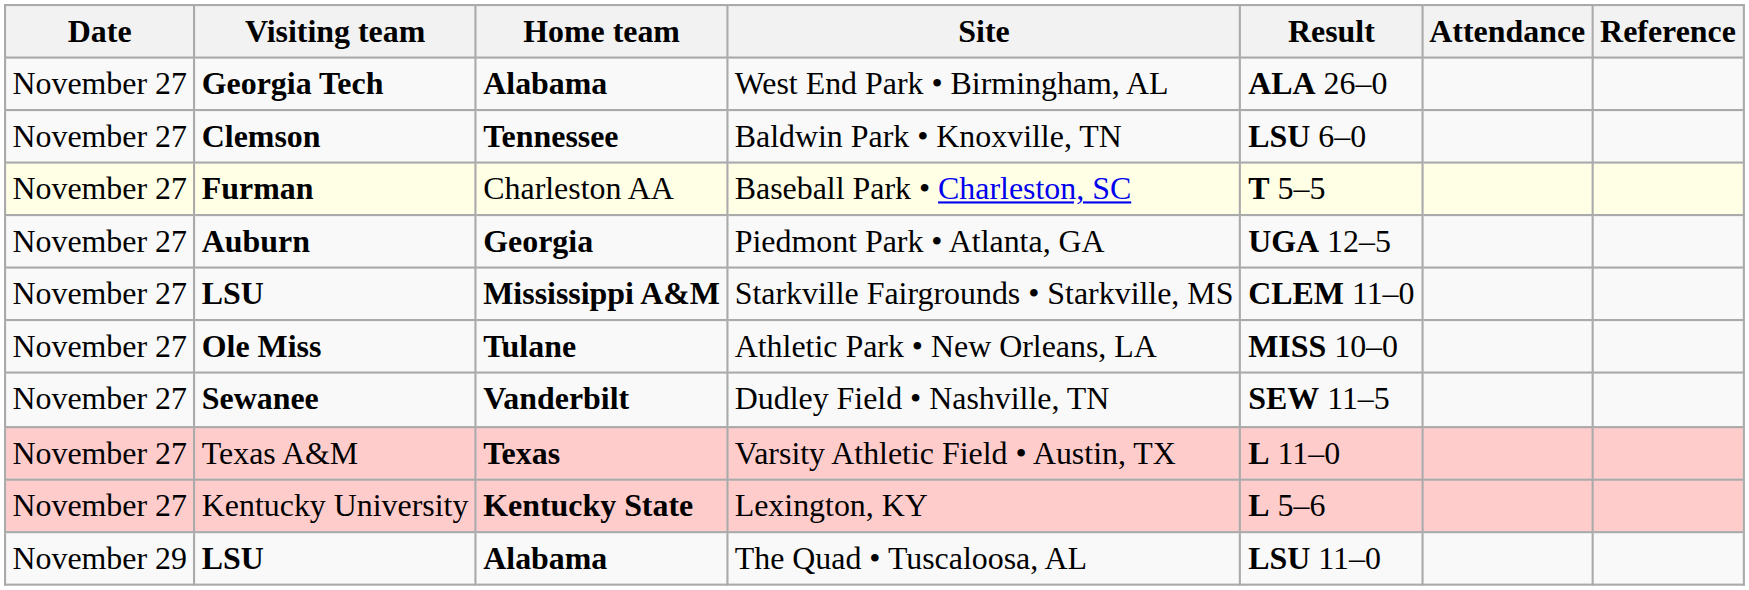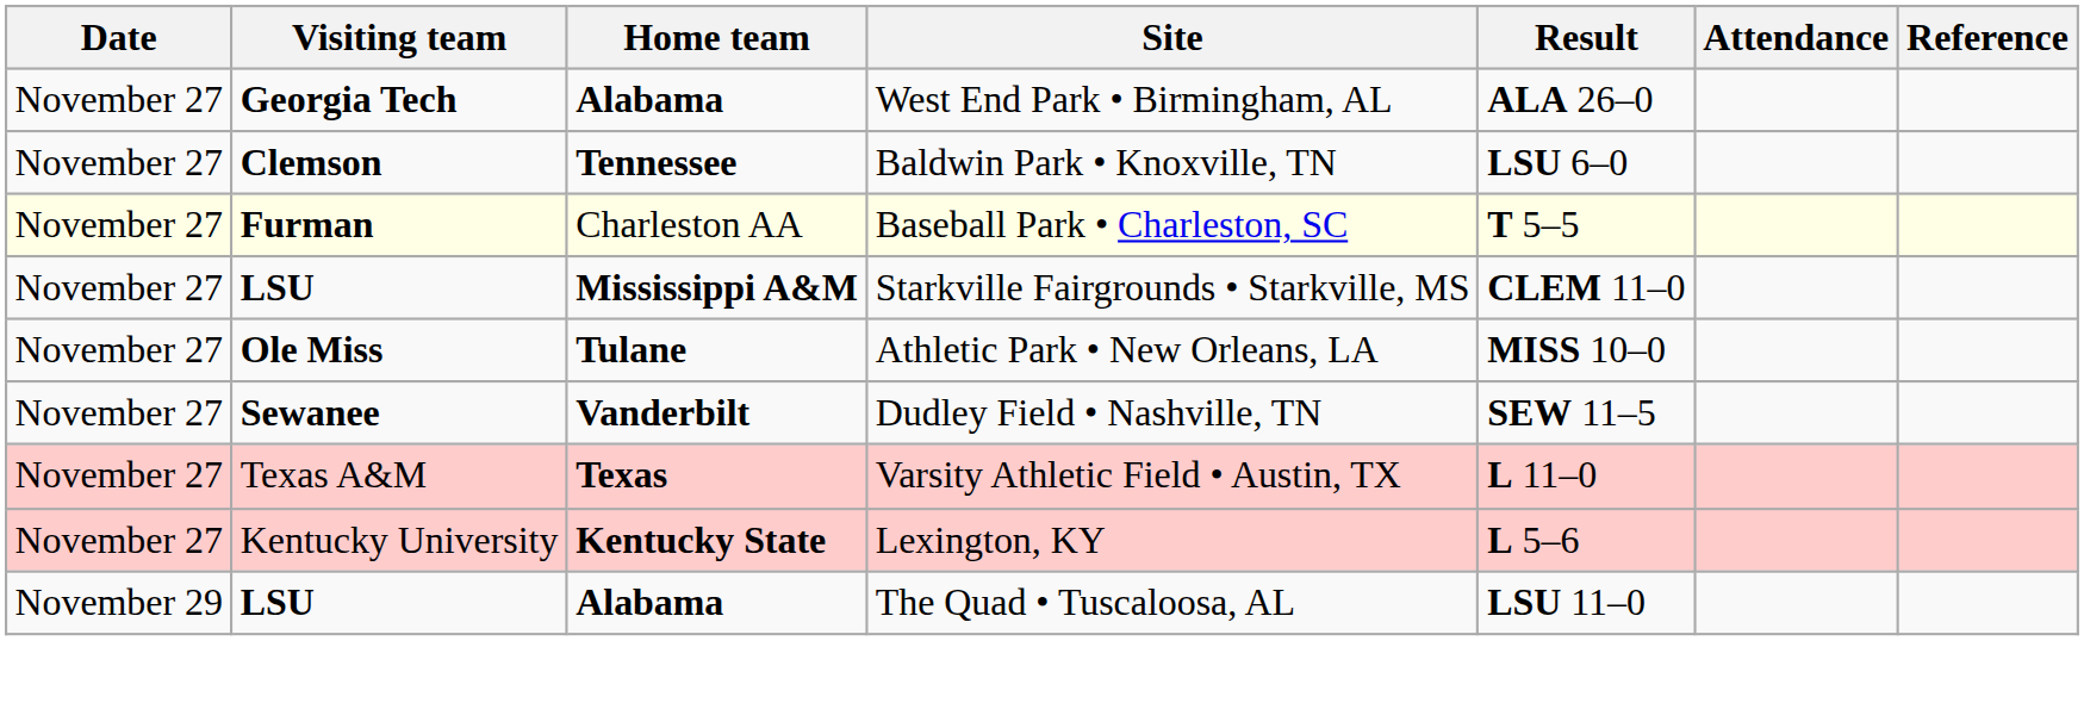- row: November 27 | Auburn | Georgia | Piedmont Park • Atlanta, GA | UGA 12–5
